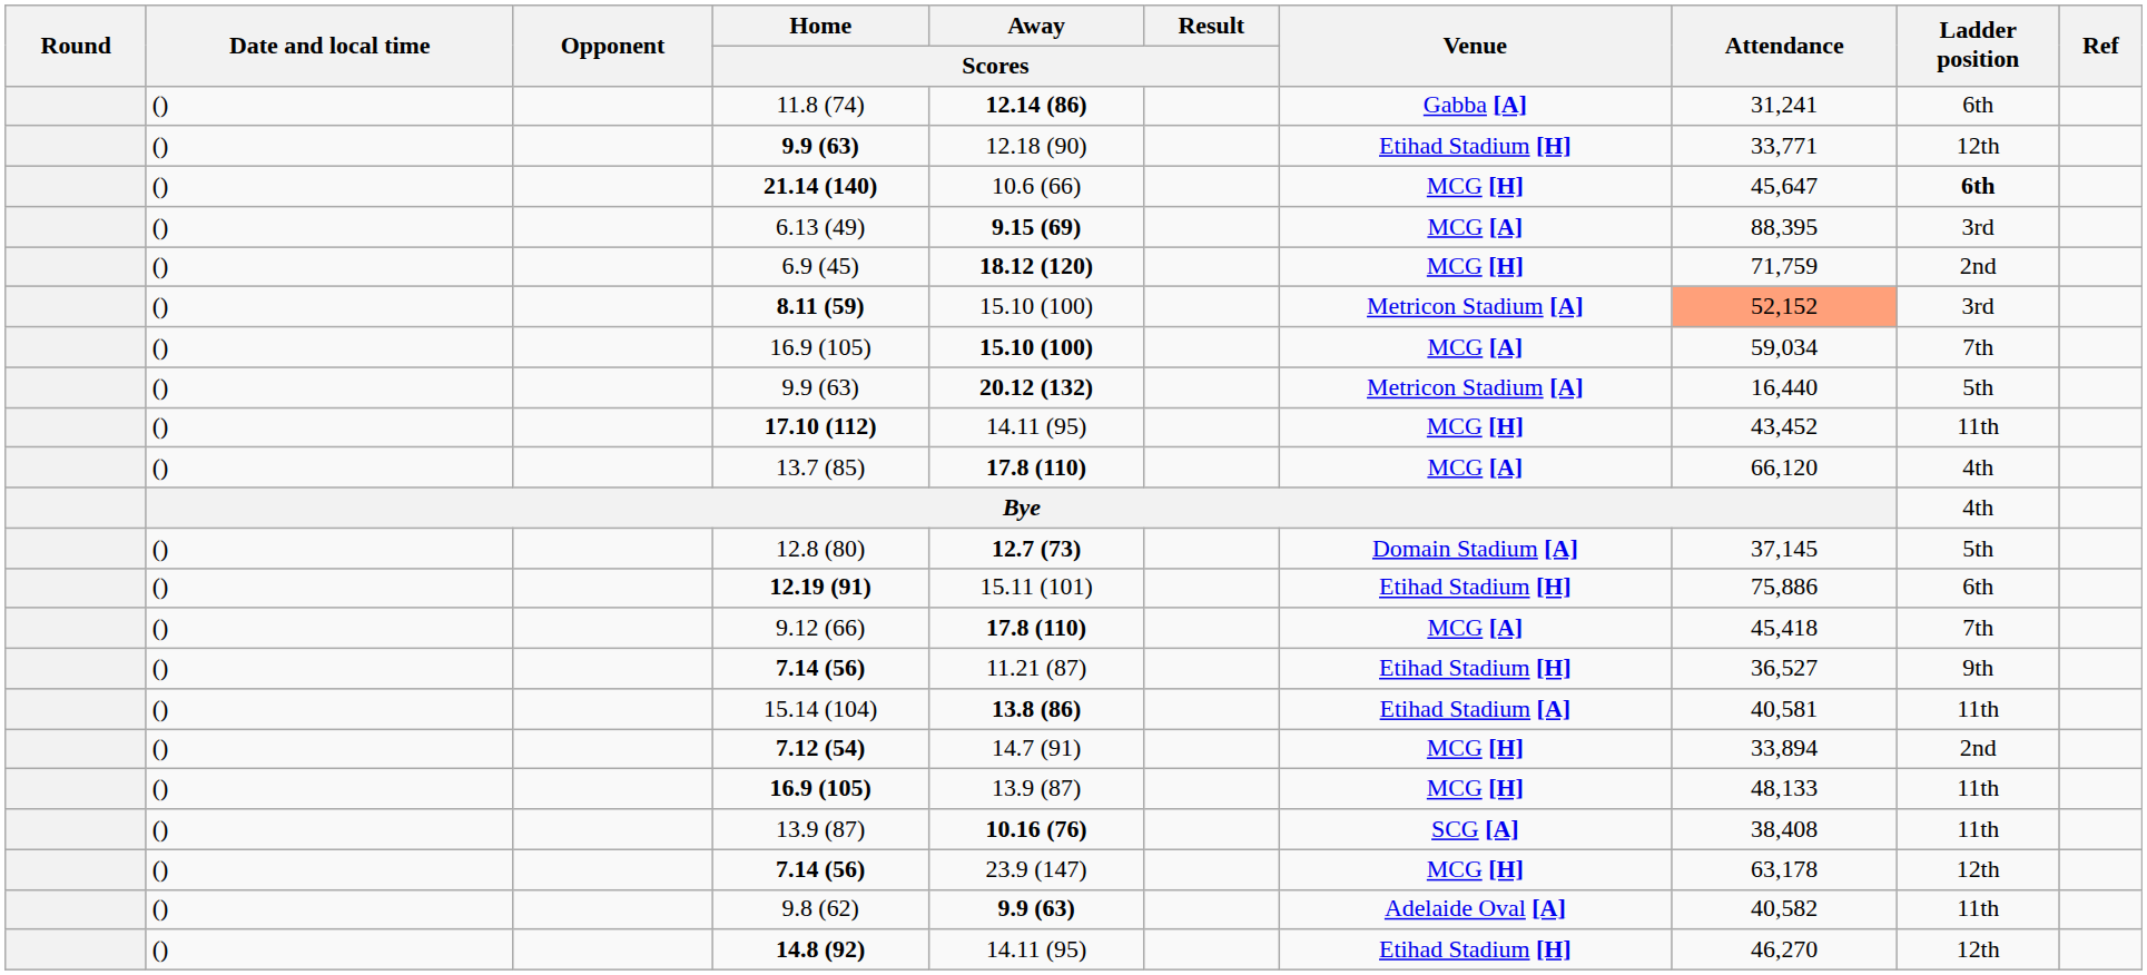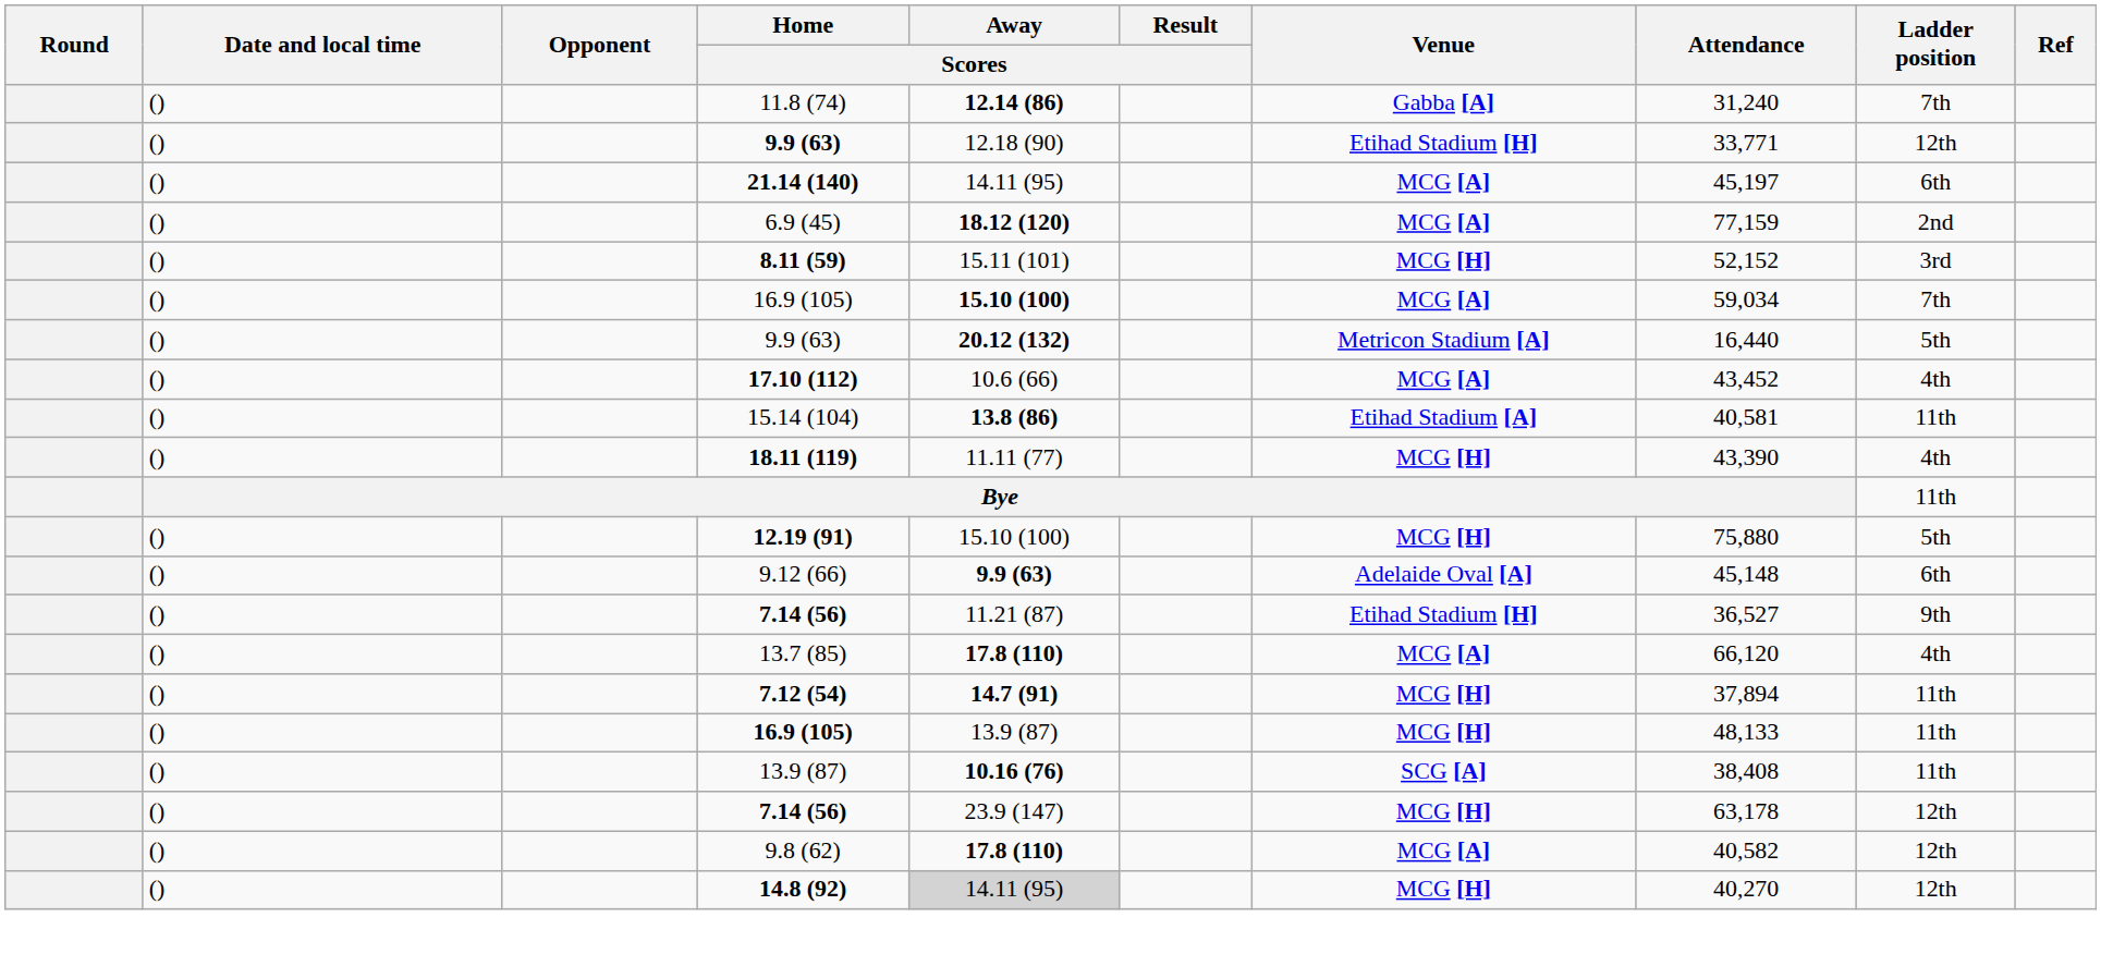11.8 (74) | Attendance: 31,241 -> 31,240
11.8 (74) | Ladder position: 6th -> 7th
21.14 (140) | Away / Scores: 10.6 (66) -> 14.11 (95)
21.14 (140) | Venue: MCG [H] -> MCG [A]
21.14 (140) | Attendance: 45,647 -> 45,197
21.14 (140) | Ladder position: bold -> normal
- row: () | 6.13 (49) | 9.15 (69) | MCG [A] | 88,395 | 3rd
6.9 (45) | Venue: MCG [H] -> MCG [A]
6.9 (45) | Attendance: 71,759 -> 77,159
8.11 (59) | Away / Scores: 15.10 (100) -> 15.11 (101)
8.11 (59) | Venue: Metricon Stadium [A] -> MCG [H]
8.11 (59) | Attendance: lightsalmon background -> no background
17.10 (112) | Away / Scores: 14.11 (95) -> 10.6 (66)
17.10 (112) | Venue: MCG [H] -> MCG [A]
17.10 (112) | Ladder position: 11th -> 4th
rows swapped: 13.7 (85) <-> 15.14 (104)
+ row: () | 18.11 (119) | 11.11 (77) | MCG [H] | 43,390 | 4th
Bye | Ladder position: 4th -> 11th
- row: () | 12.8 (80) | 12.7 (73) | Domain Stadium [A] | 37,145 | 5th
12.19 (91) | Away / Scores: 15.11 (101) -> 15.10 (100)
12.19 (91) | Venue: Etihad Stadium [H] -> MCG [H]
12.19 (91) | Attendance: 75,886 -> 75,880
12.19 (91) | Ladder position: 6th -> 5th
9.12 (66) | Away / Scores: 17.8 (110) -> 9.9 (63)
9.12 (66) | Venue: MCG [A] -> Adelaide Oval [A]
9.12 (66) | Attendance: 45,418 -> 45,148
9.12 (66) | Ladder position: 7th -> 6th
7.12 (54) | Away / Scores: normal -> bold
7.12 (54) | Attendance: 33,894 -> 37,894
7.12 (54) | Ladder position: 2nd -> 11th
9.8 (62) | Away / Scores: 9.9 (63) -> 17.8 (110)
9.8 (62) | Venue: Adelaide Oval [A] -> MCG [A]
9.8 (62) | Ladder position: 11th -> 12th
14.8 (92) | Away / Scores: no background -> lightgrey background
14.8 (92) | Venue: Etihad Stadium [H] -> MCG [H]
14.8 (92) | Attendance: 46,270 -> 40,270
